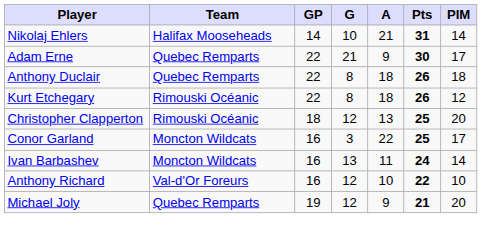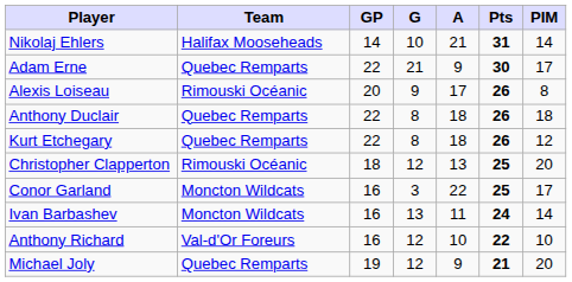+ row: Alexis Loiseau | Rimouski Océanic | 20 | 9 | 17 | 26 | 8
Kurt Etchegary | Team: Rimouski Océanic -> Quebec Remparts
